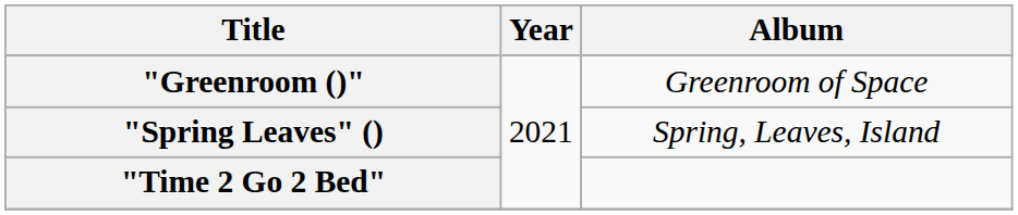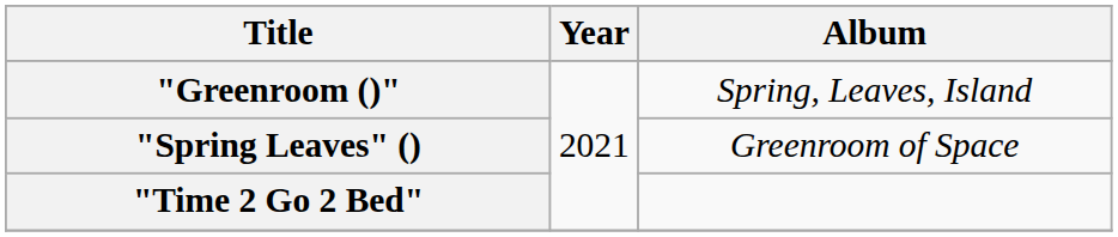"Greenroom ()" | Album: Greenroom of Space -> Spring, Leaves, Island
"Spring Leaves" () | Album: Spring, Leaves, Island -> Greenroom of Space
